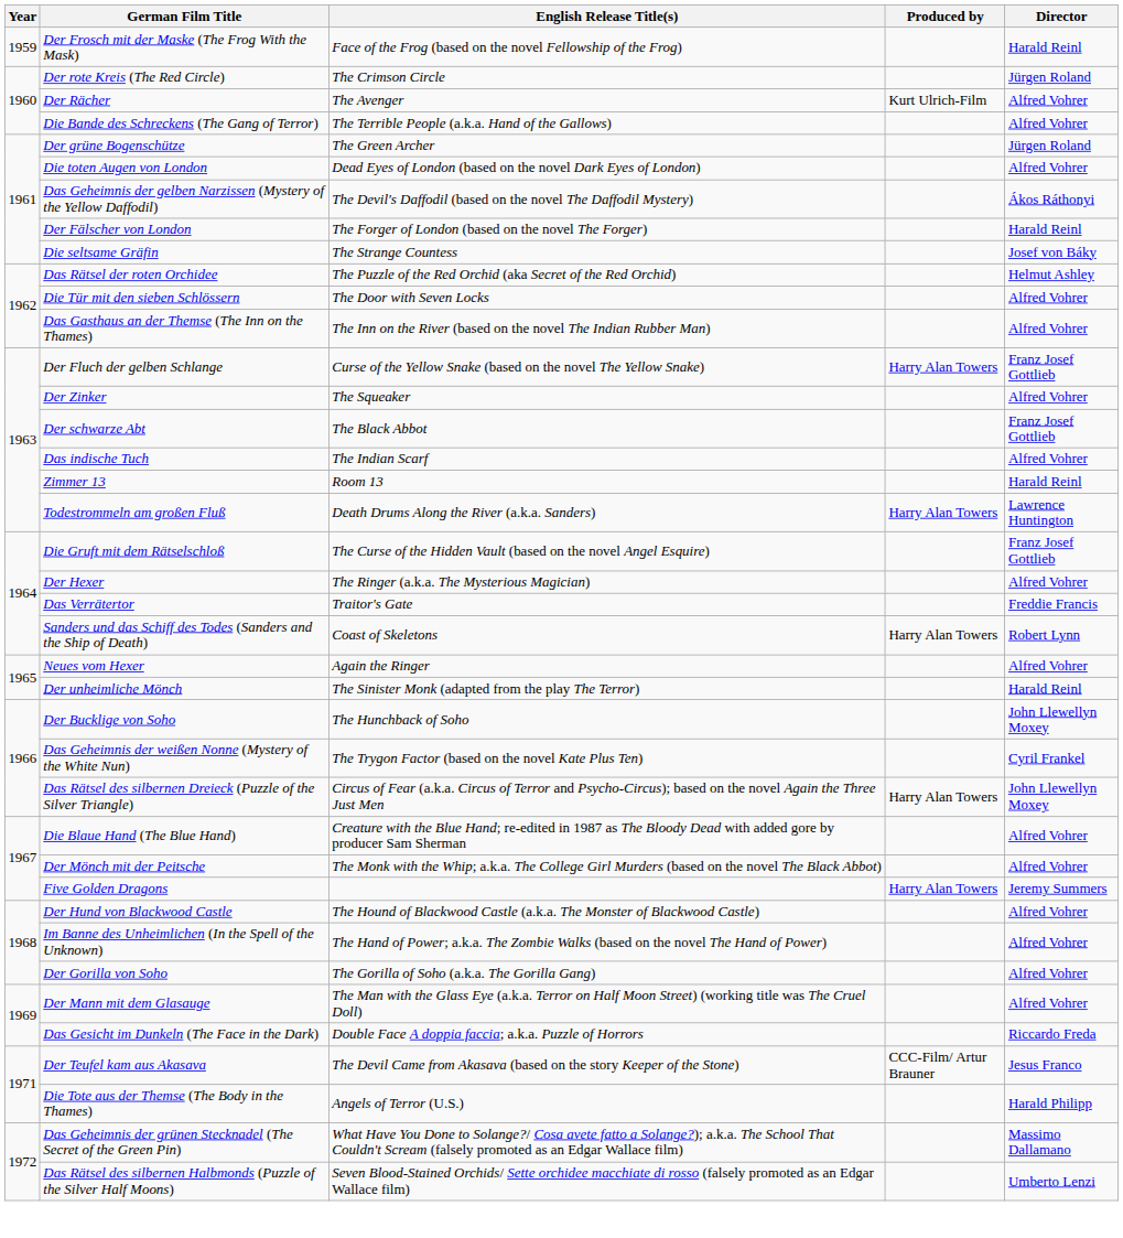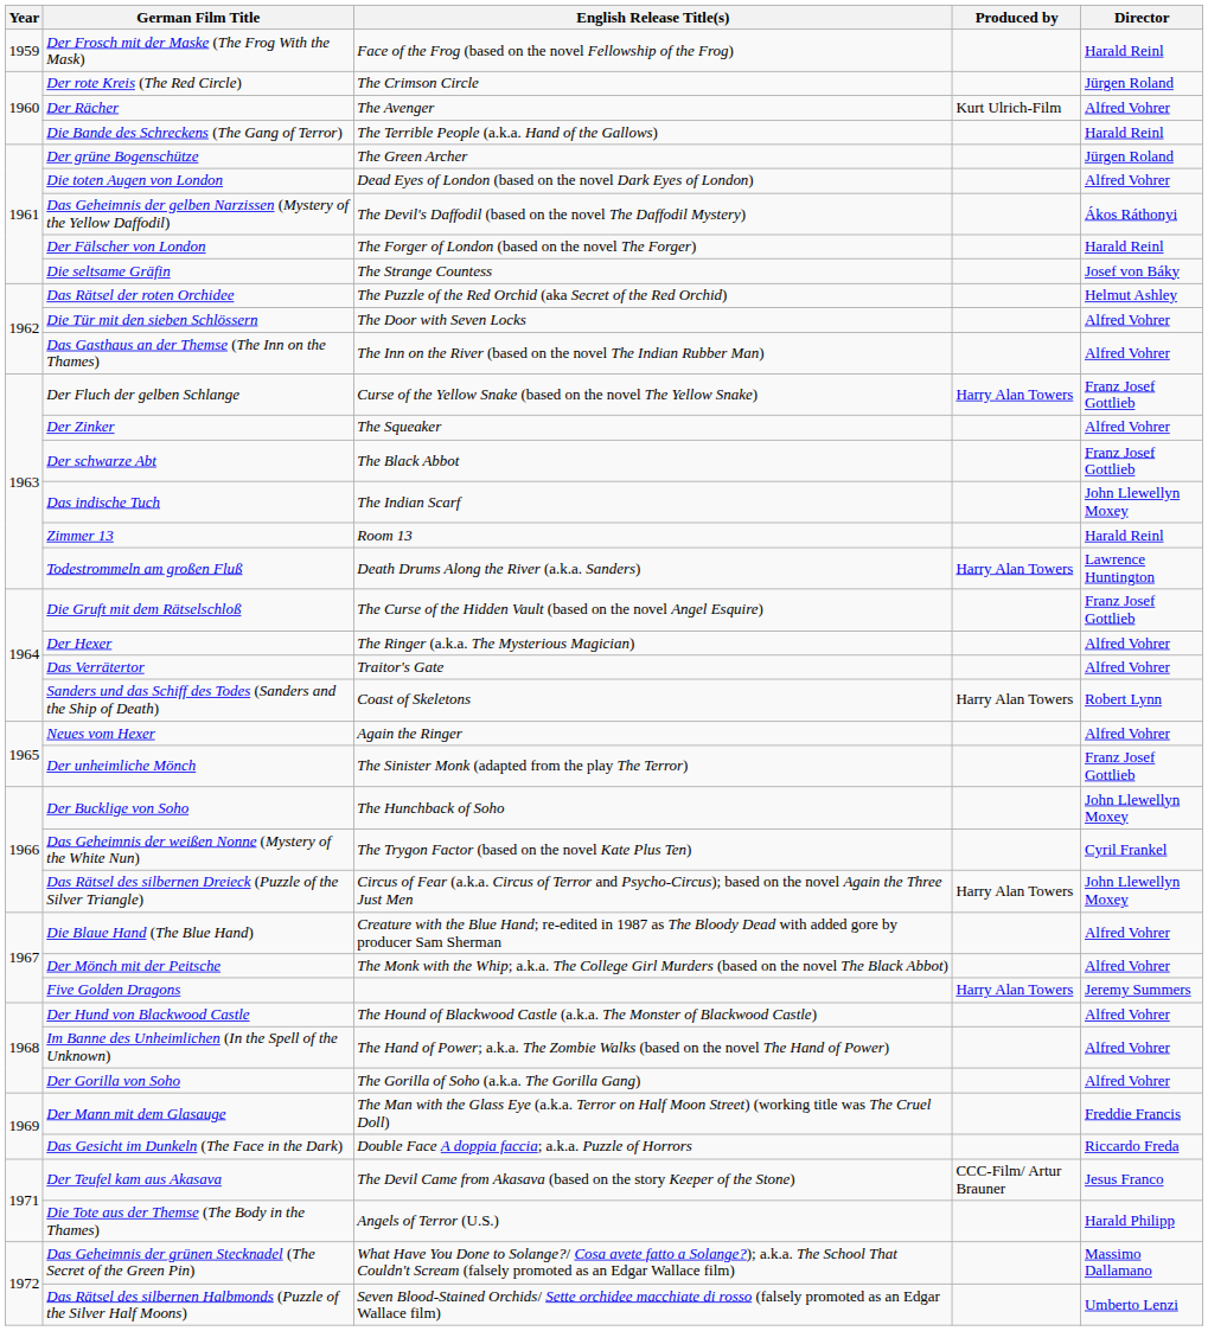Die Bande des Schreckens (The Gang of Terror) | Director: Alfred Vohrer -> Harald Reinl
Das indische Tuch | Director: Alfred Vohrer -> John Llewellyn Moxey
Das Verrätertor | Director: Freddie Francis -> Alfred Vohrer
Der unheimliche Mönch | Director: Harald Reinl -> Franz Josef Gottlieb
Der Mann mit dem Glasauge | Director: Alfred Vohrer -> Freddie Francis
